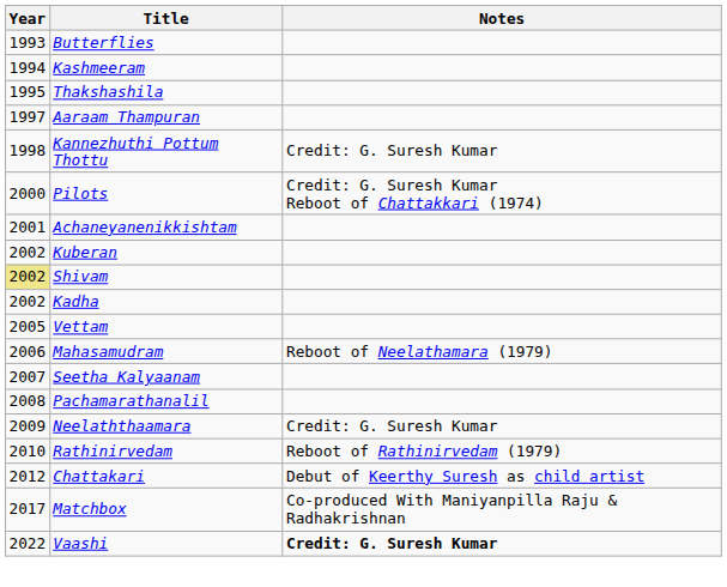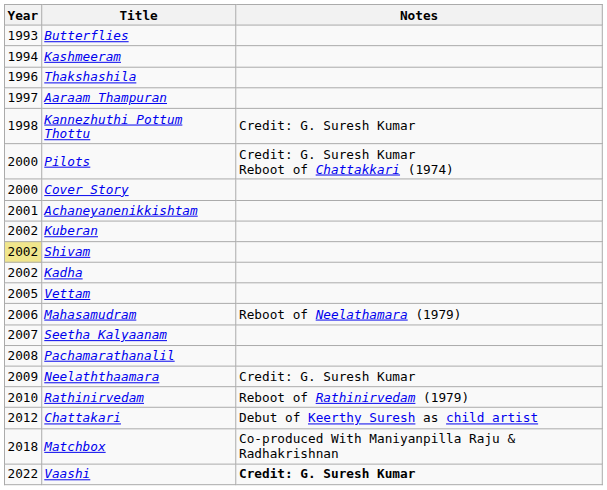Thakshashila | Year: 1995 -> 1996
+ row: 2000 | Cover Story
Matchbox | Year: 2017 -> 2018
